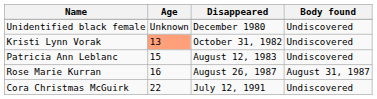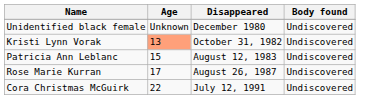Rose Marie Kurran | Age: 16 -> 17
Rose Marie Kurran | Body found: August 31, 1987 -> Undiscovered
